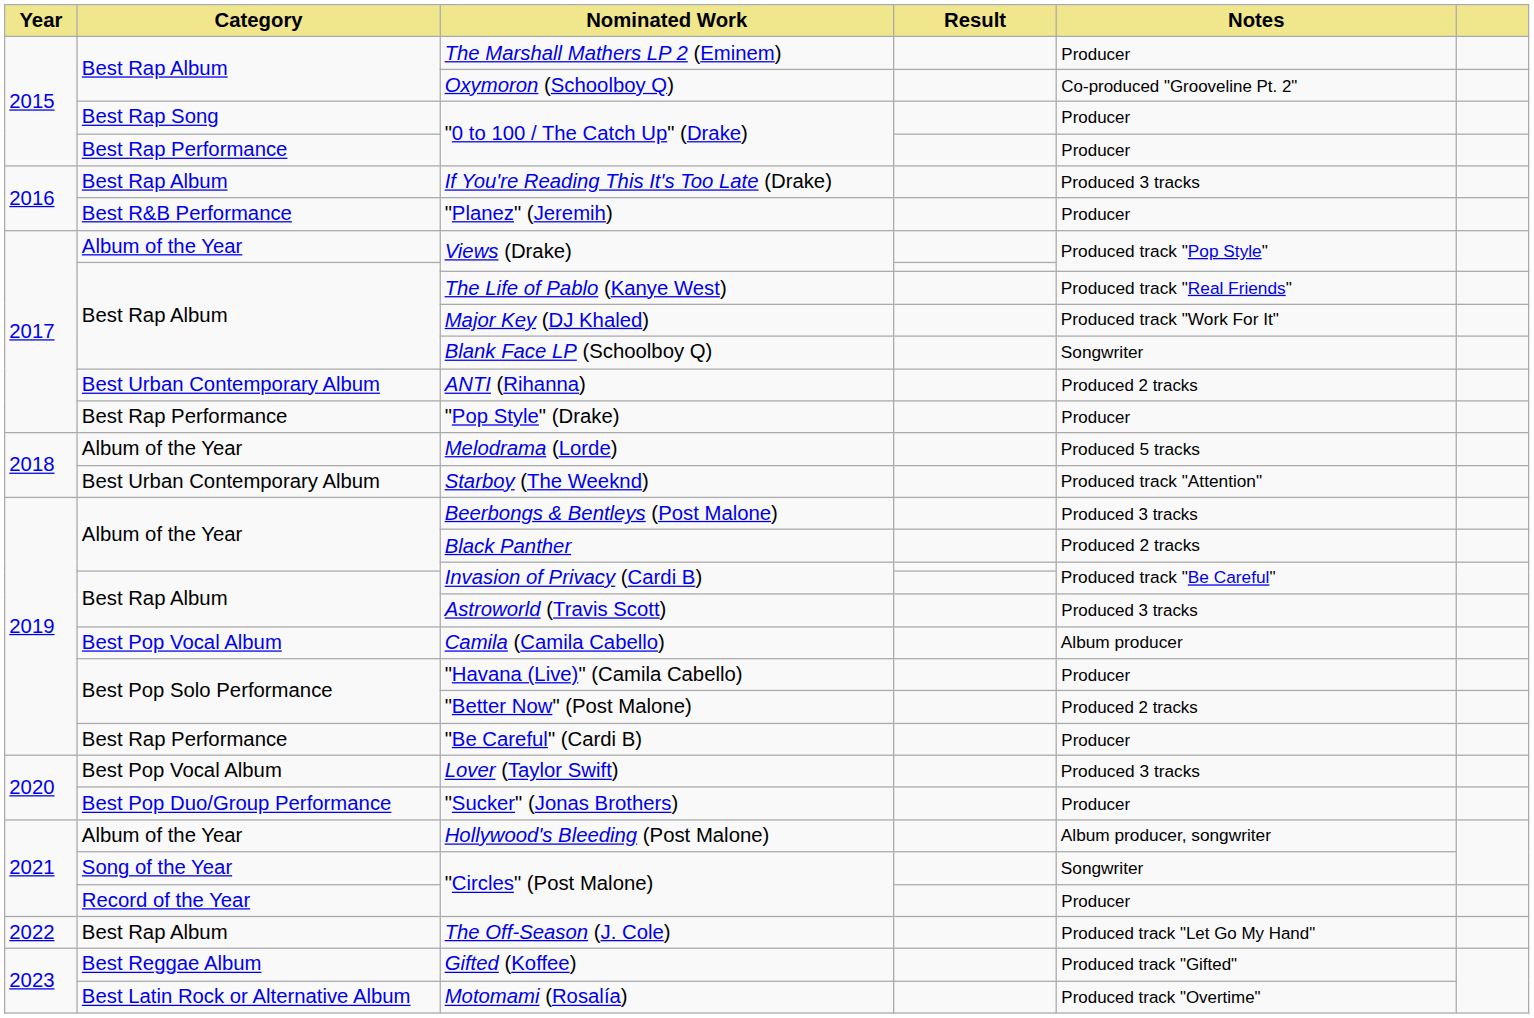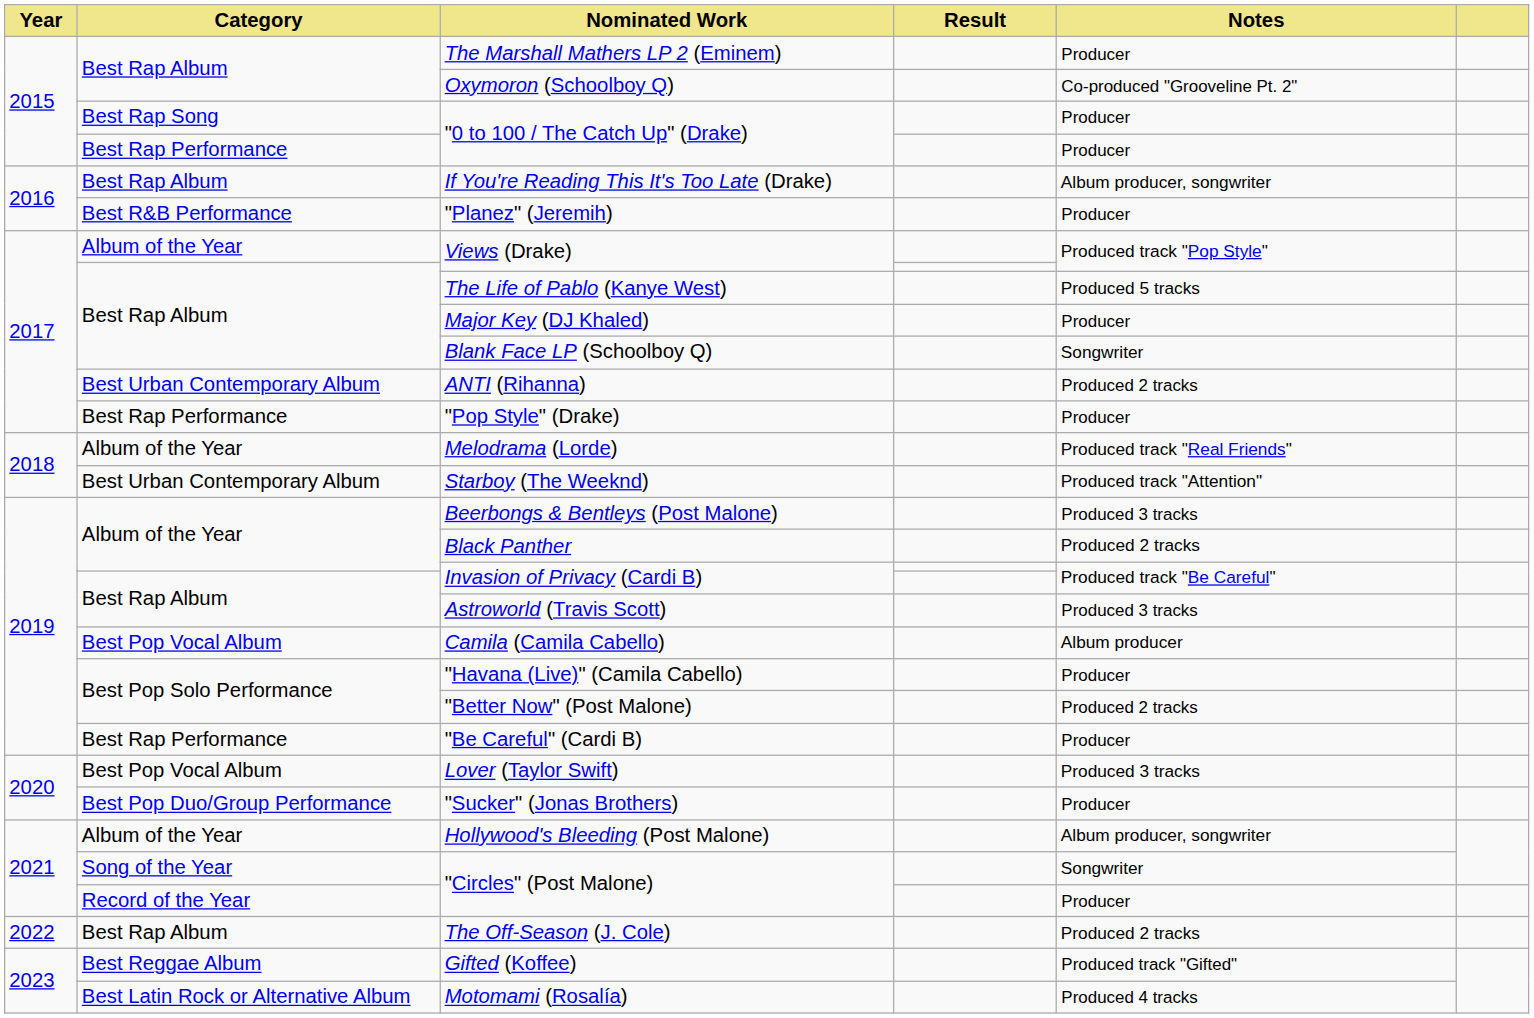If You're Reading This It's Too Late (Drake) | Notes: Produced 3 tracks -> Album producer, songwriter
The Life of Pablo (Kanye West) | Notes: Produced track "Real Friends" -> Produced 5 tracks
Major Key (DJ Khaled) | Notes: Produced track "Work For It" -> Producer
Melodrama (Lorde) | Notes: Produced 5 tracks -> Produced track "Real Friends"
The Off-Season (J. Cole) | Notes: Produced track "Let Go My Hand" -> Produced 2 tracks
Motomami (Rosalía) | Notes: Produced track "Overtime" -> Produced 4 tracks
